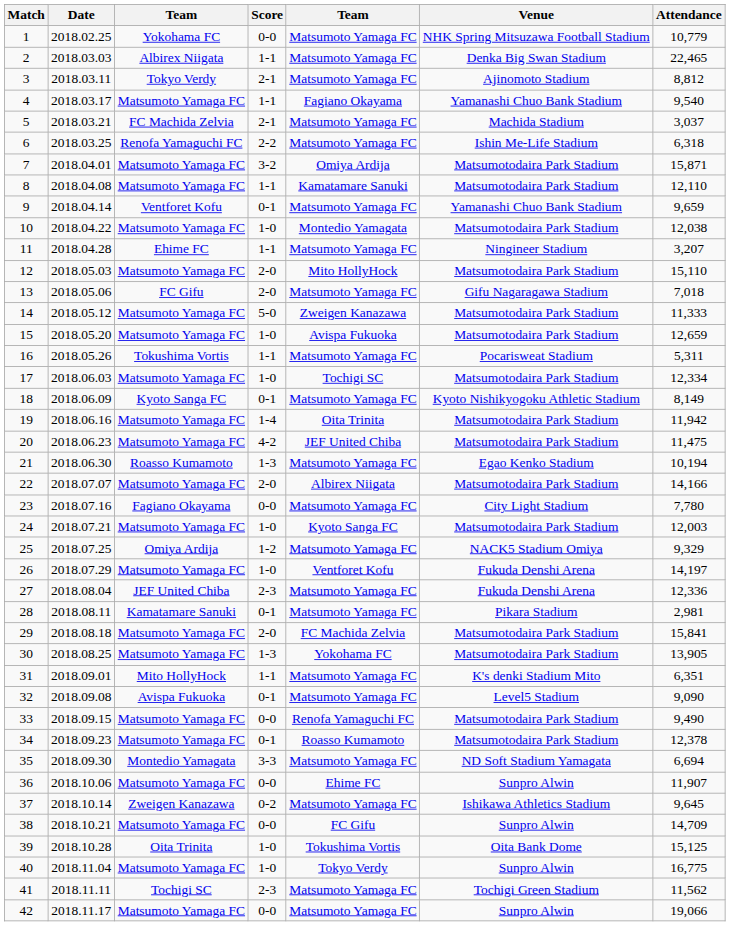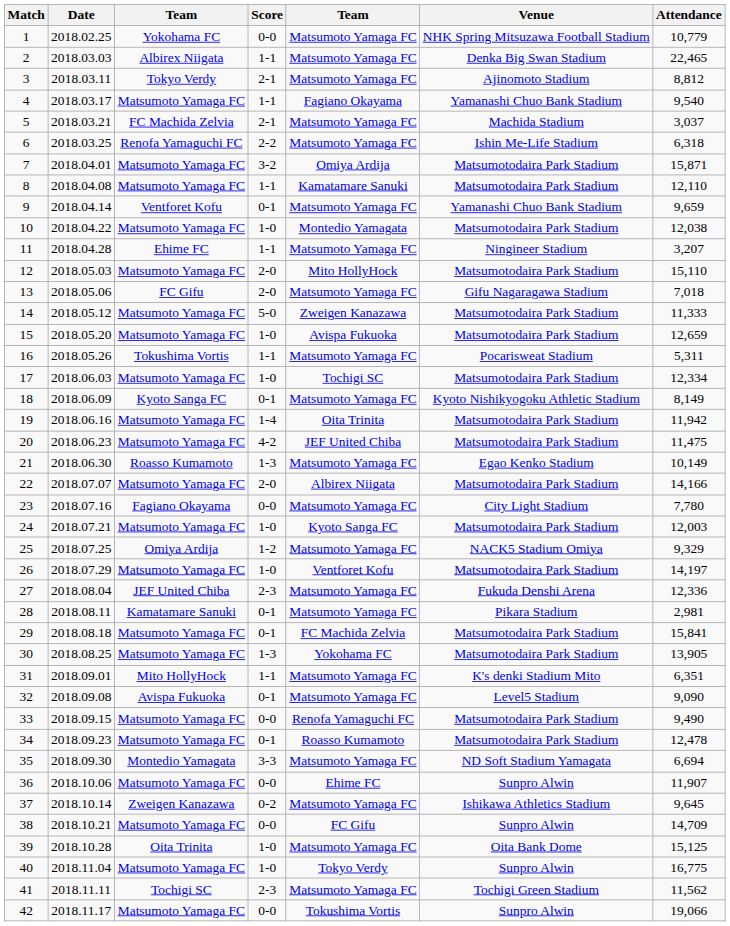21 | Attendance: 10,194 -> 10,149
26 | Venue: Fukuda Denshi Arena -> Matsumotodaira Park Stadium
29 | Score: 2-0 -> 0-1
34 | Attendance: 12,378 -> 12,478
39 | column 5: Tokushima Vortis -> Matsumoto Yamaga FC
42 | column 5: Matsumoto Yamaga FC -> Tokushima Vortis
